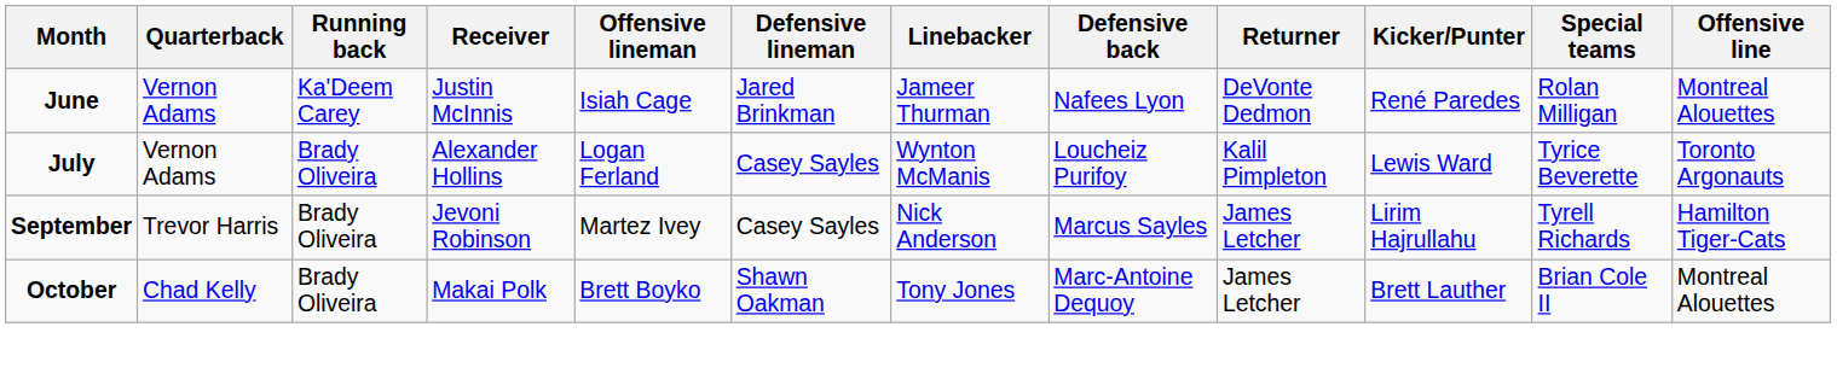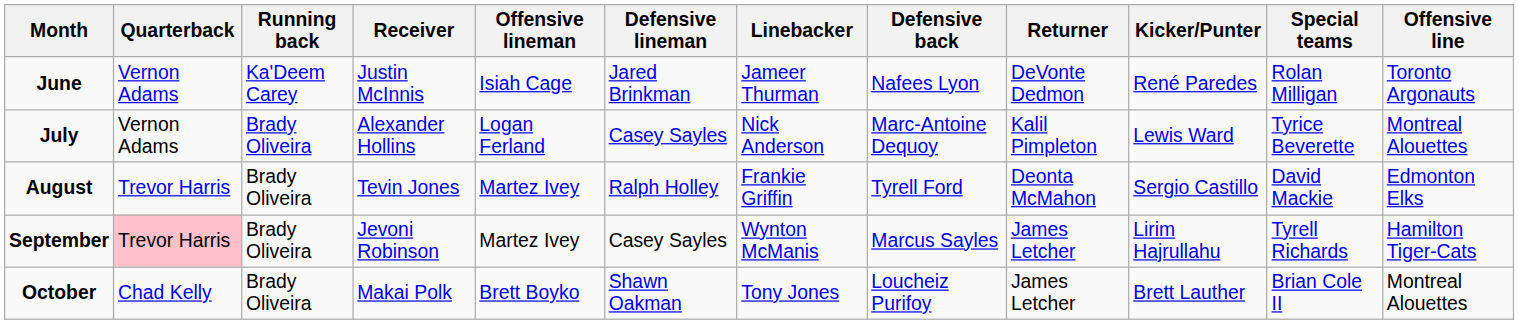June | Offensive line: Montreal Alouettes -> Toronto Argonauts
July | Linebacker: Wynton McManis -> Nick Anderson
July | Defensive back: Loucheiz Purifoy -> Marc-Antoine Dequoy
July | Offensive line: Toronto Argonauts -> Montreal Alouettes
+ row: August | Trevor Harris | Brady Oliveira | Tevin Jones | Martez Ivey | Ralph Holley | Frankie Griffin | Tyrell Ford | Deonta McMahon | Sergio Castillo | David Mackie | Edmonton Elks
September | Quarterback: no background -> pink background
September | Linebacker: Nick Anderson -> Wynton McManis
October | Defensive back: Marc-Antoine Dequoy -> Loucheiz Purifoy
